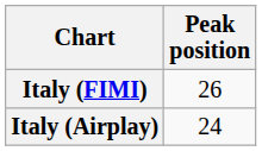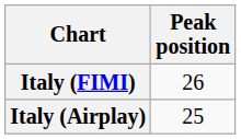Italy (Airplay) | Peak position: 24 -> 25
